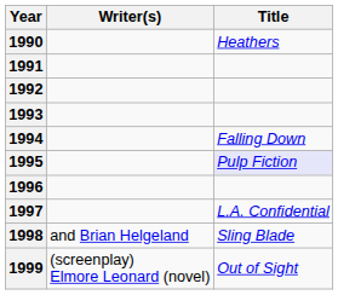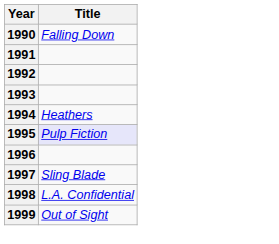- column: Writer(s) | and Brian Helgeland | (screenplay) Elmore Leonard (novel)
1990 | Title: Heathers -> Falling Down
1994 | Title: Falling Down -> Heathers
1997 | Title: L.A. Confidential -> Sling Blade
1998 | Title: Sling Blade -> L.A. Confidential
